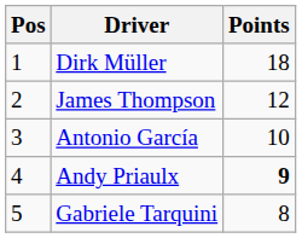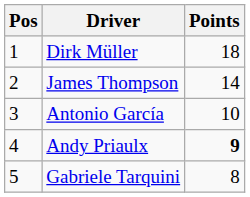James Thompson | Points: 12 -> 14
